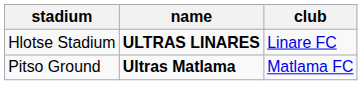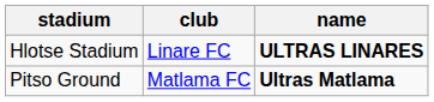columns swapped: club <-> name
